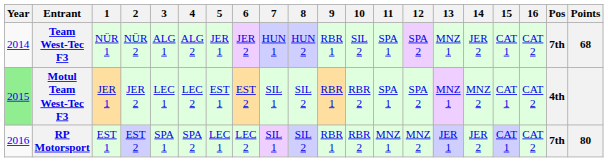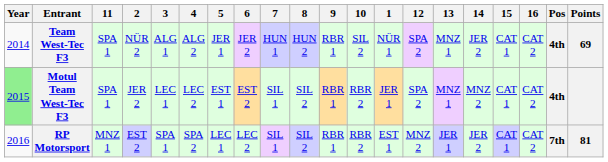columns swapped: 1 <-> 11
Team West-Tec F3 | Pos: 7th -> 4th
Team West-Tec F3 | Points: 68 -> 69
RP Motorsport | Points: 80 -> 81
